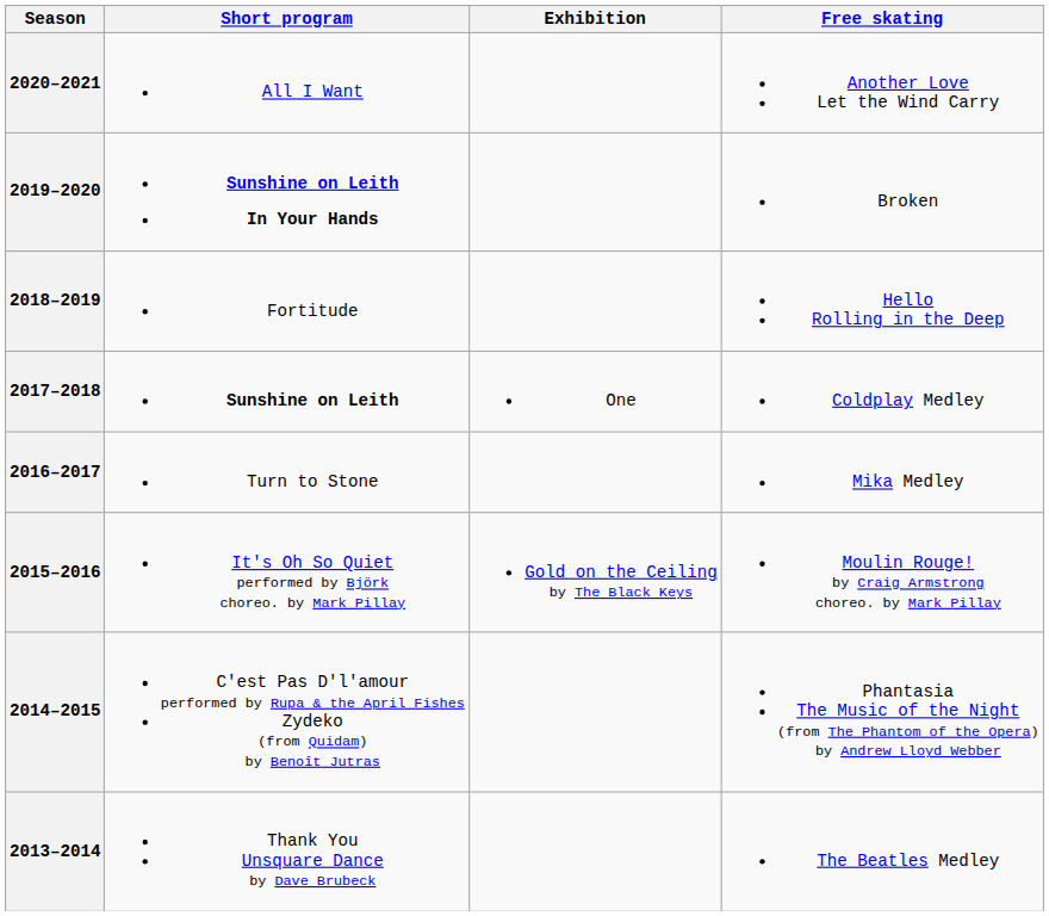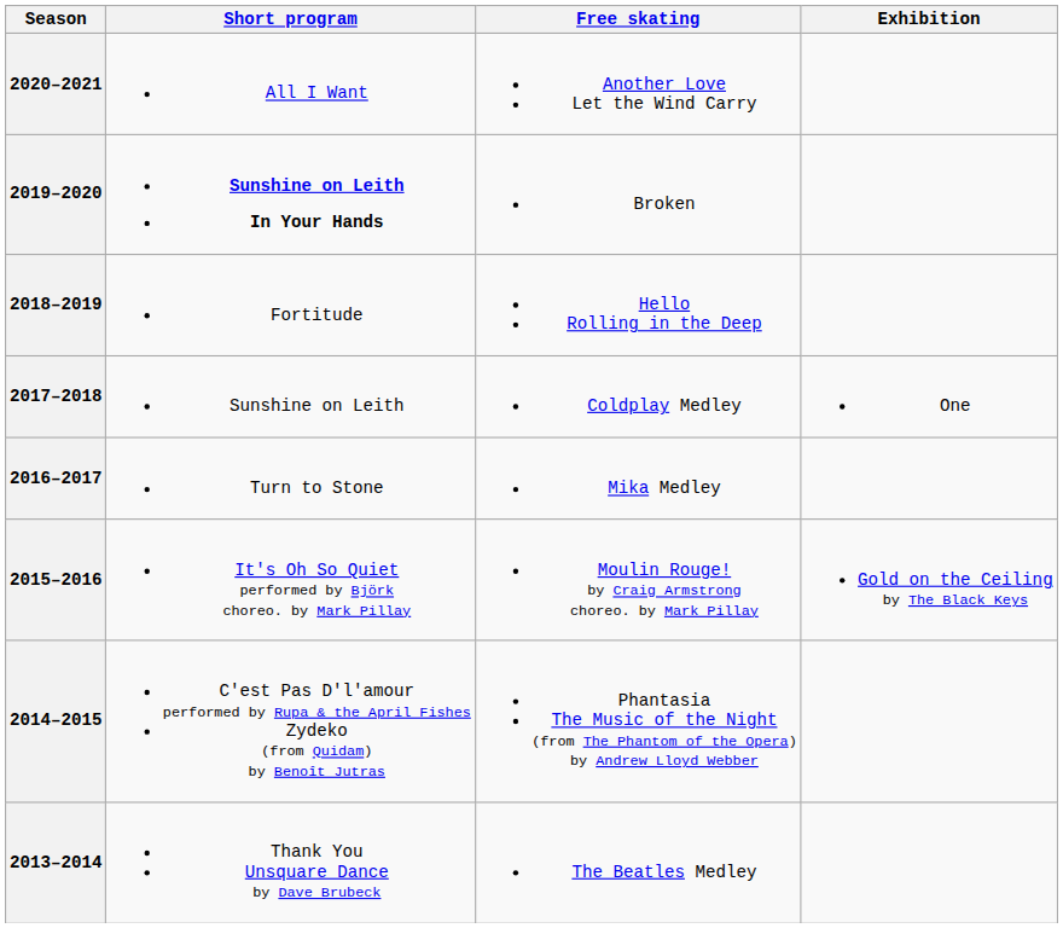columns swapped: Free skating <-> Exhibition
2017–2018 | Short program: bold -> normal
